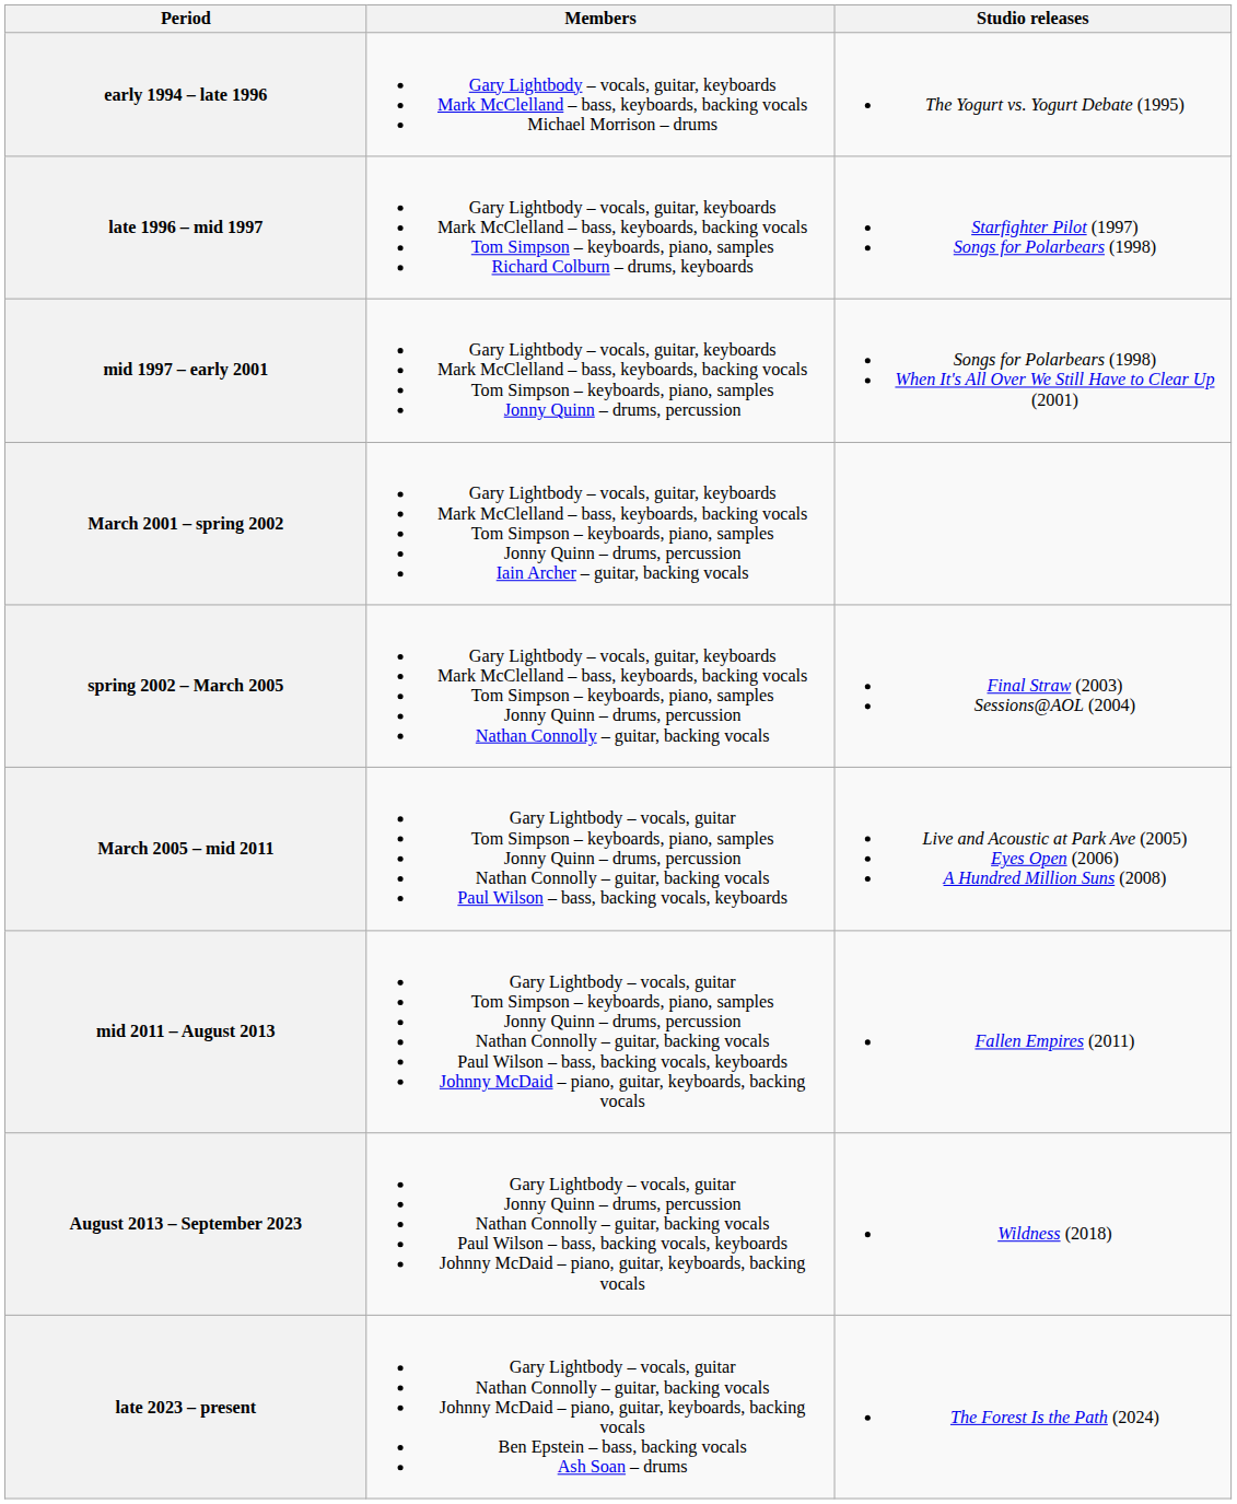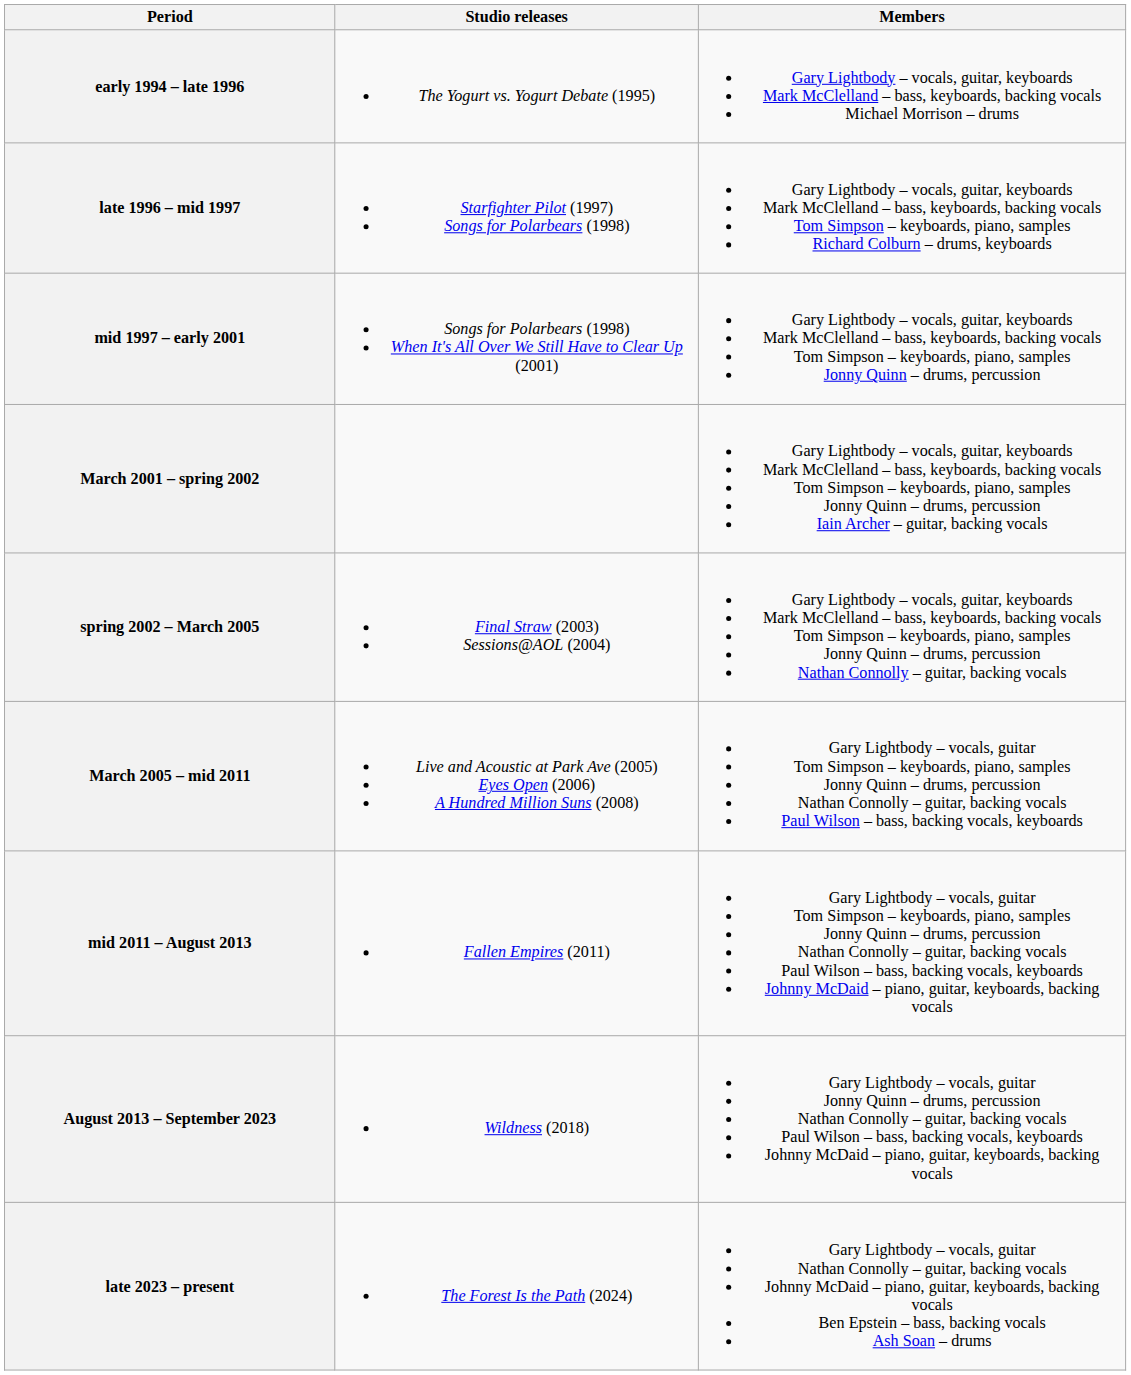columns swapped: Members <-> Studio releases
